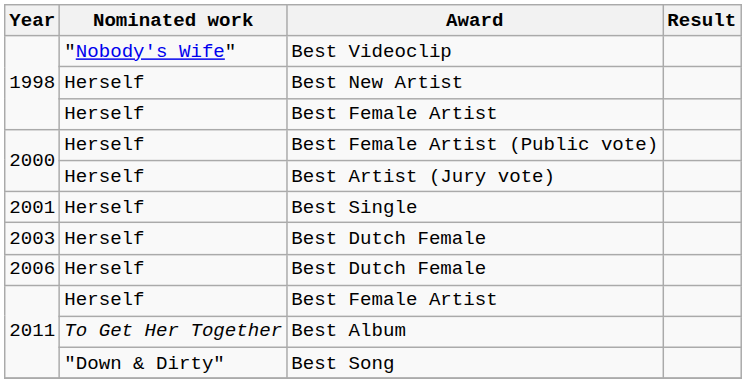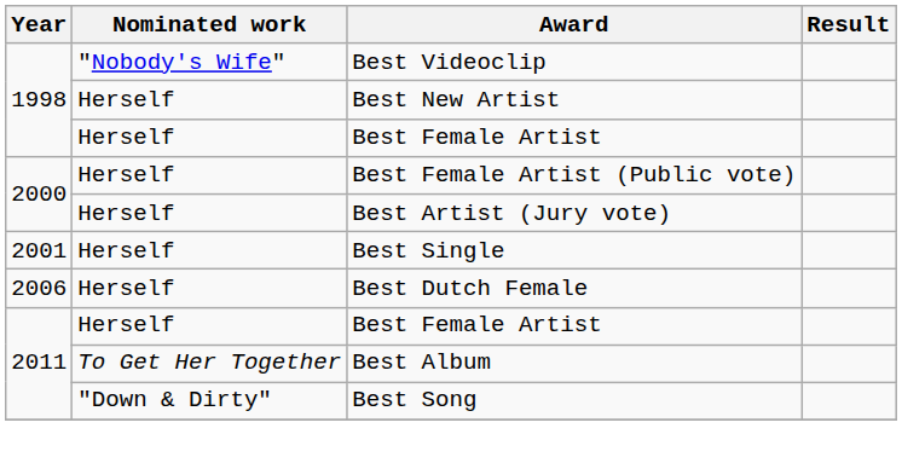- row: 2003 | Herself | Best Dutch Female
